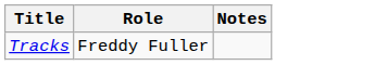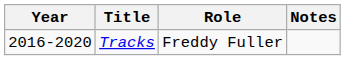+ column: Year | 2016-2020
